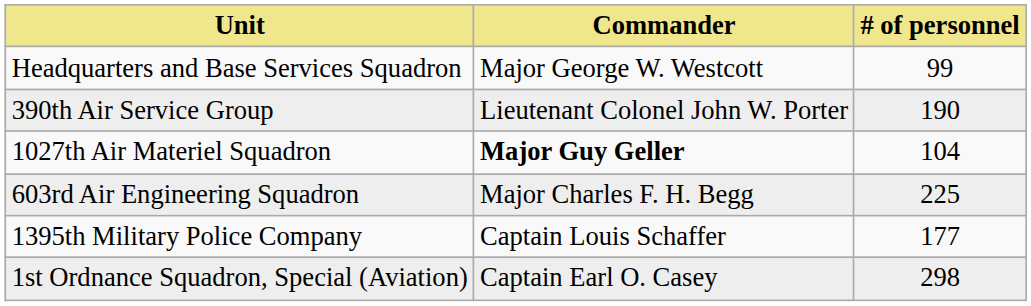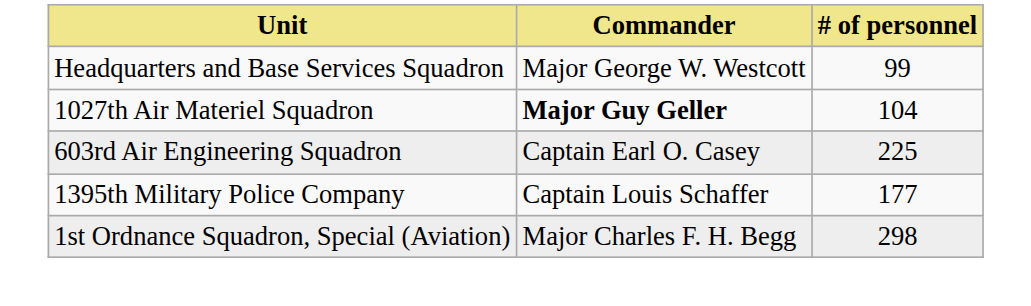- row: 390th Air Service Group | Lieutenant Colonel John W. Porter | 190
603rd Air Engineering Squadron | Commander: Major Charles F. H. Begg -> Captain Earl O. Casey
1st Ordnance Squadron, Special (Aviation) | Commander: Captain Earl O. Casey -> Major Charles F. H. Begg
